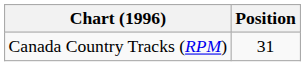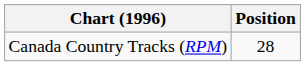Canada Country Tracks (RPM) | Position: 31 -> 28
